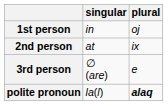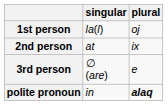1st person | singular: in -> la(l)
polite pronoun | singular: la(l) -> in
